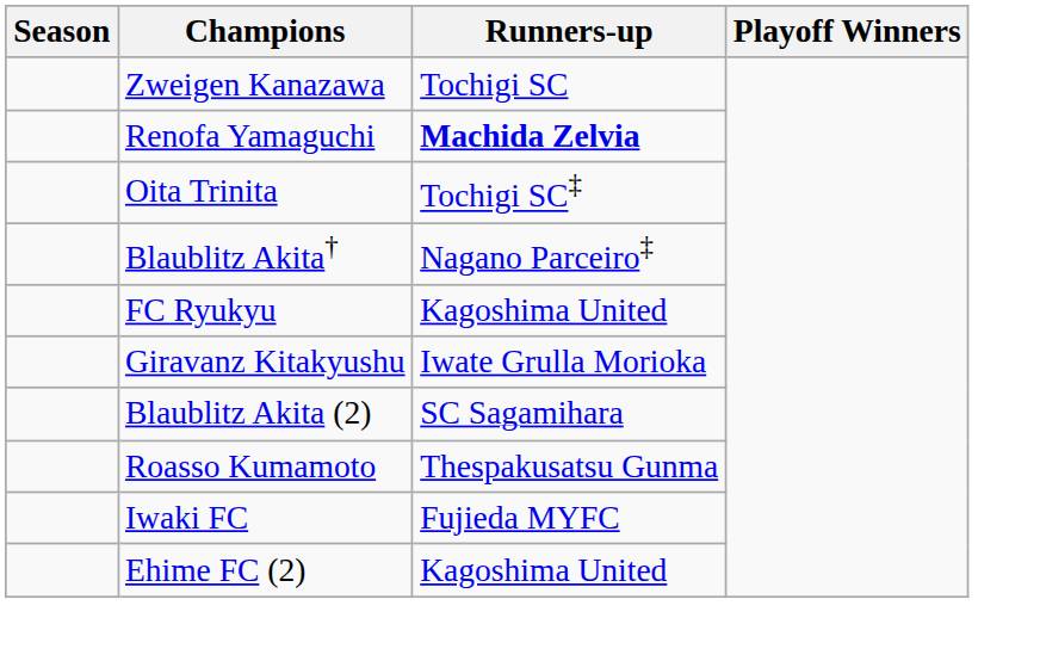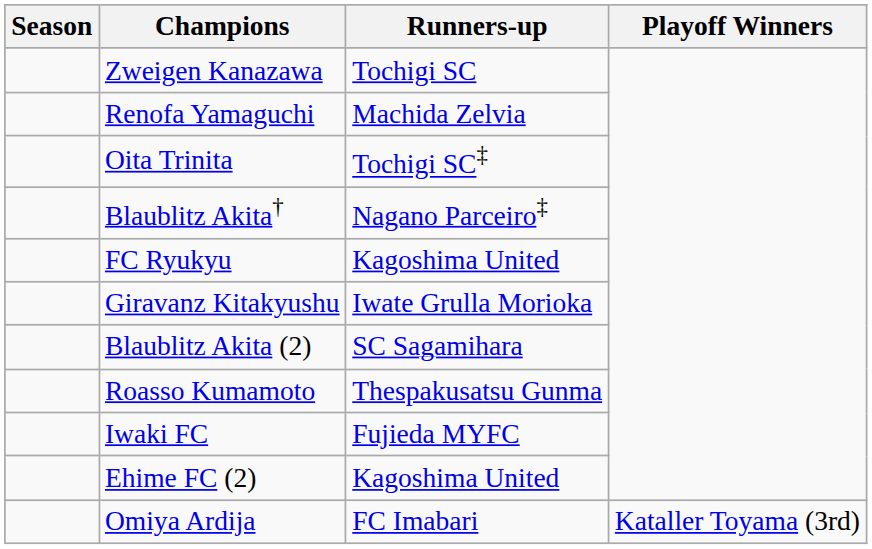Renofa Yamaguchi | Runners-up: bold -> normal
+ row: Omiya Ardija | FC Imabari | Kataller Toyama (3rd)
